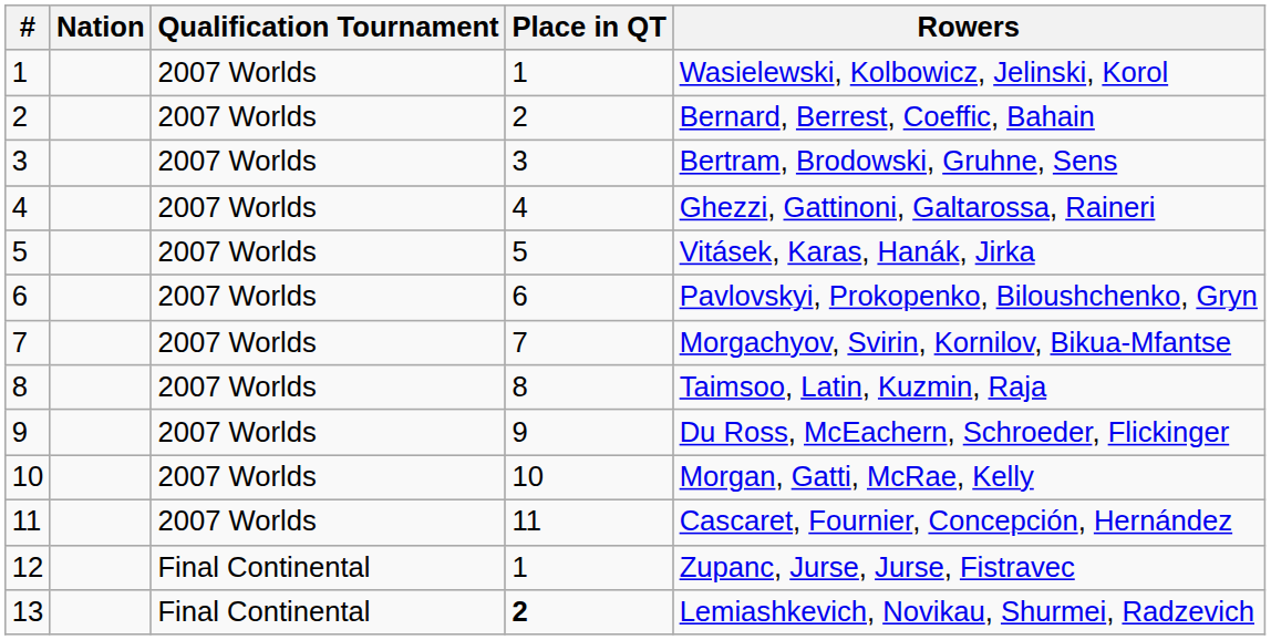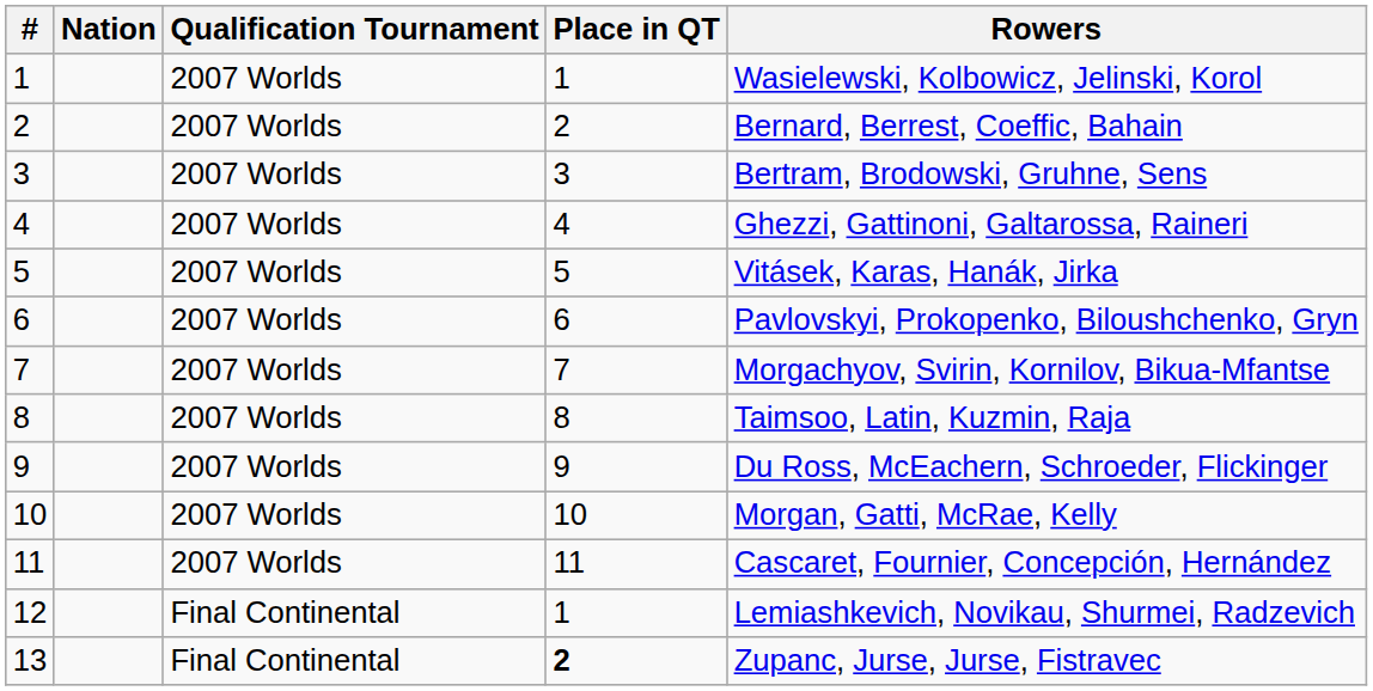12 | Rowers: Zupanc, Jurse, Jurse, Fistravec -> Lemiashkevich, Novikau, Shurmei, Radzevich
13 | Rowers: Lemiashkevich, Novikau, Shurmei, Radzevich -> Zupanc, Jurse, Jurse, Fistravec
